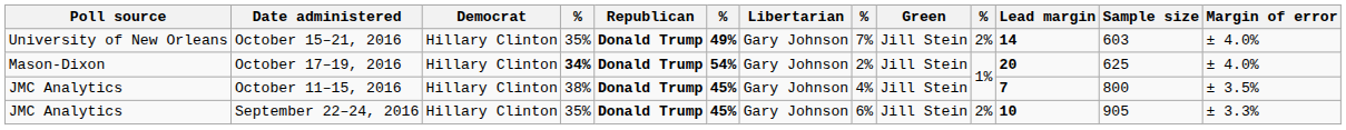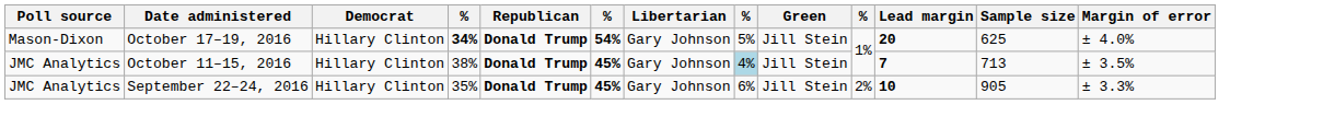- row: University of New Orleans | October 15–21, 2016 | Hillary Clinton | 35% | Donald Trump | 49% | Gary Johnson | 7% | Jill Stein | 2% | 14 | 603 | ± 4.0%
October 17–19, 2016 | column 8: 2% -> 5%
October 11–15, 2016 | column 8: no background -> lightblue background
October 11–15, 2016 | Sample size: 800 -> 713
